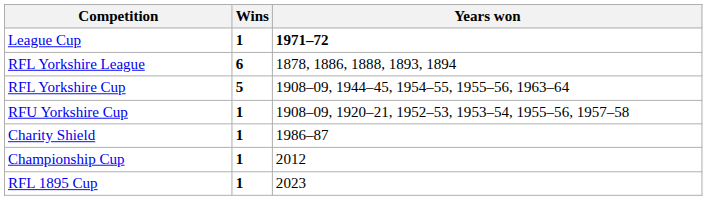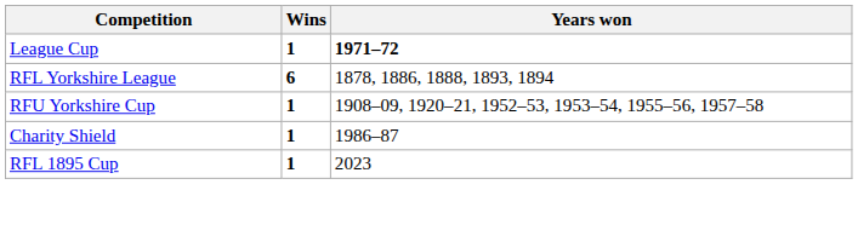- row: RFL Yorkshire Cup | 5 | 1908–09, 1944–45, 1954–55, 1955–56, 1963–64
- row: Championship Cup | 1 | 2012
